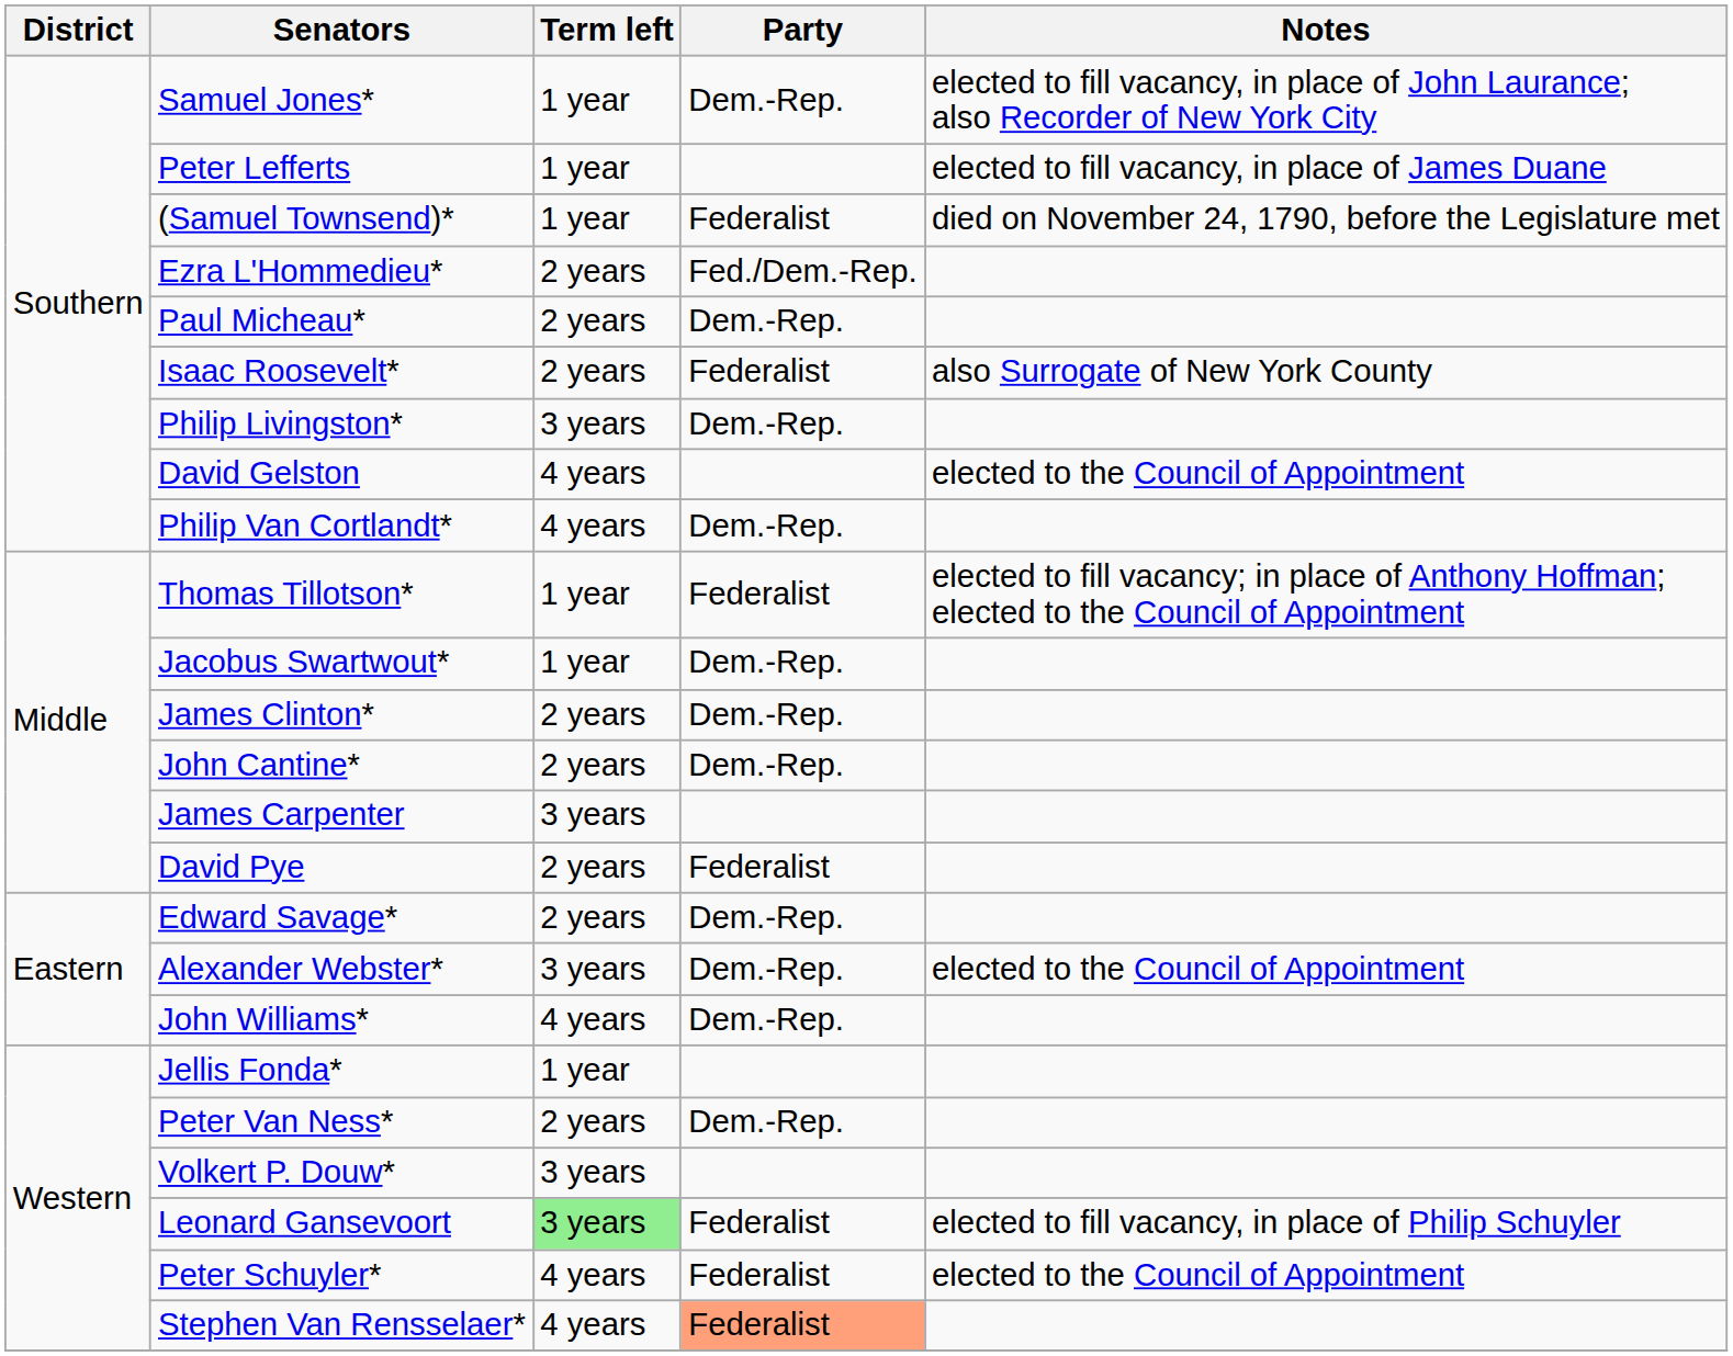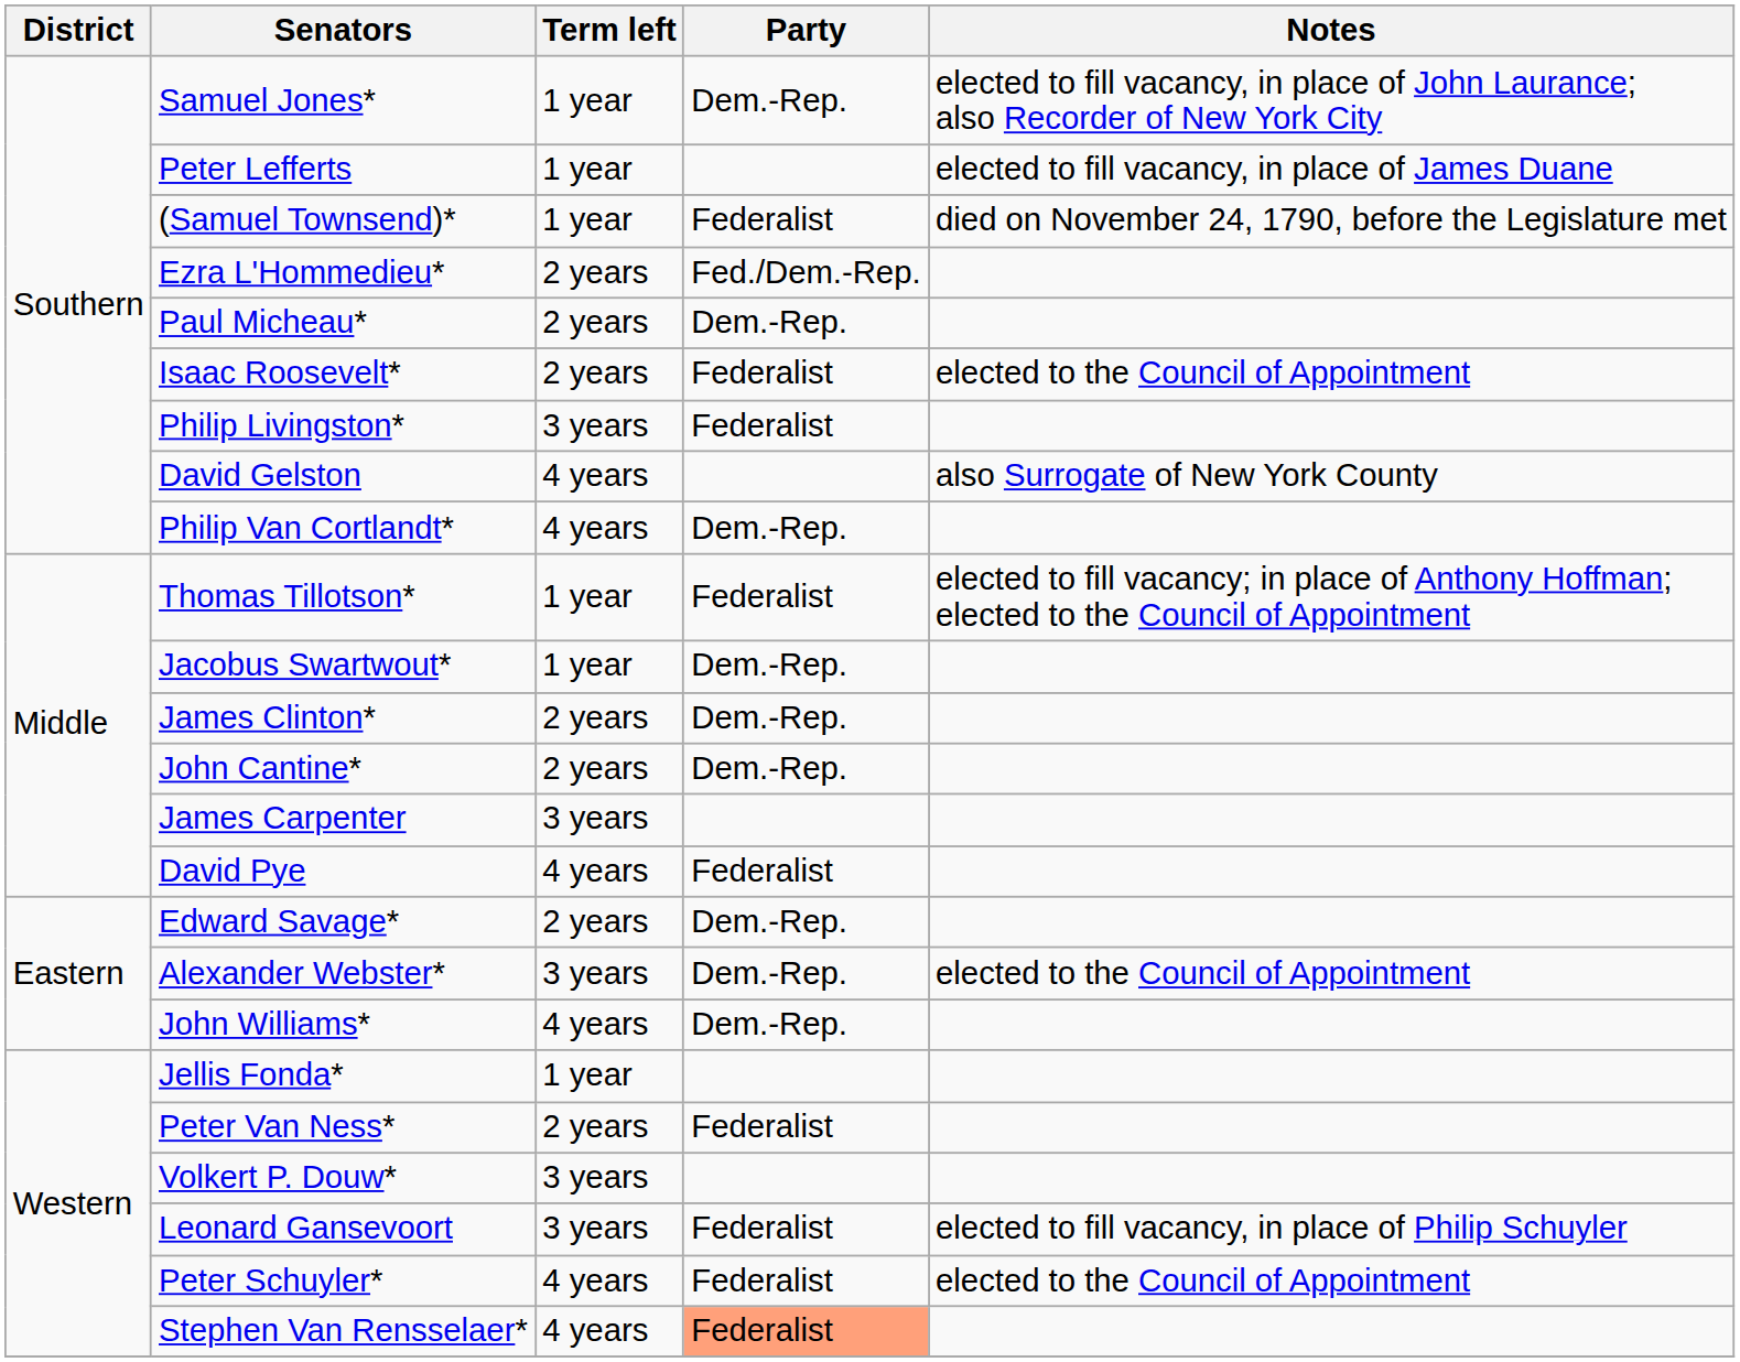Isaac Roosevelt* | Notes: also Surrogate of New York County -> elected to the Council of Appointment
Philip Livingston* | Party: Dem.-Rep. -> Federalist
David Gelston | Notes: elected to the Council of Appointment -> also Surrogate of New York County
David Pye | Term left: 2 years -> 4 years
Peter Van Ness* | Party: Dem.-Rep. -> Federalist
Leonard Gansevoort | Term left: lightgreen background -> no background
